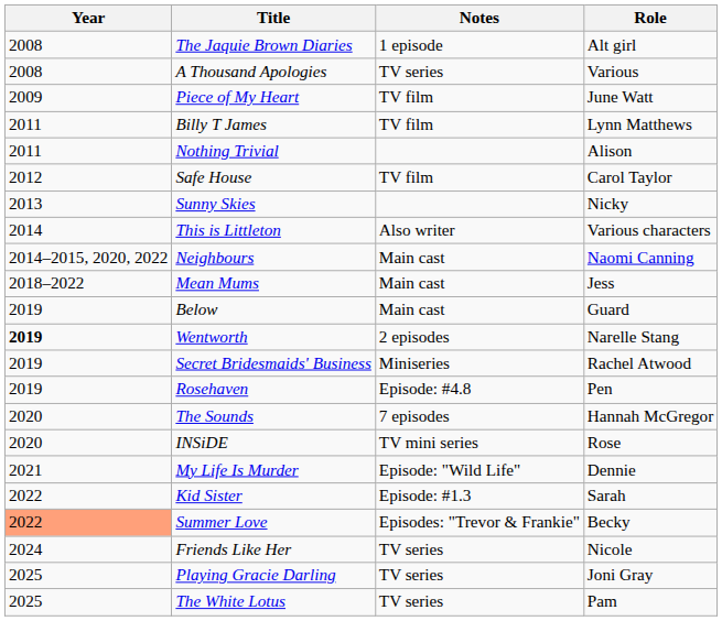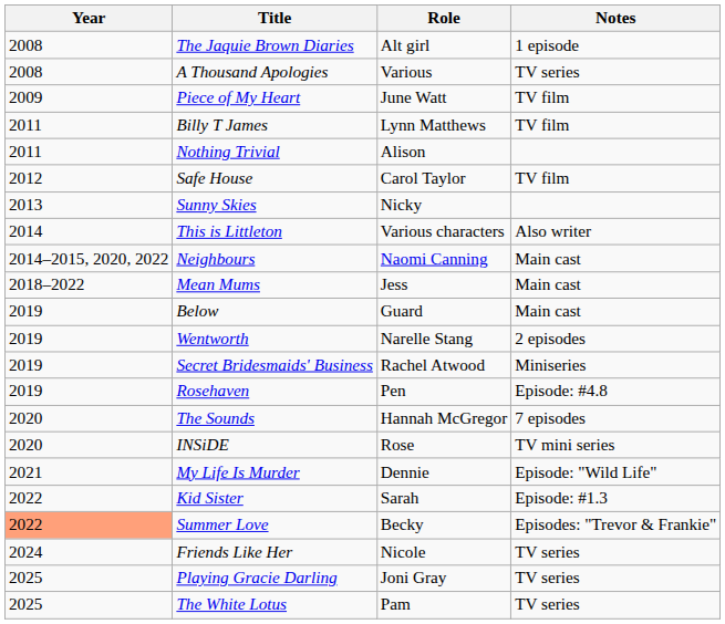columns swapped: Role <-> Notes
Wentworth | Year: bold -> normal
